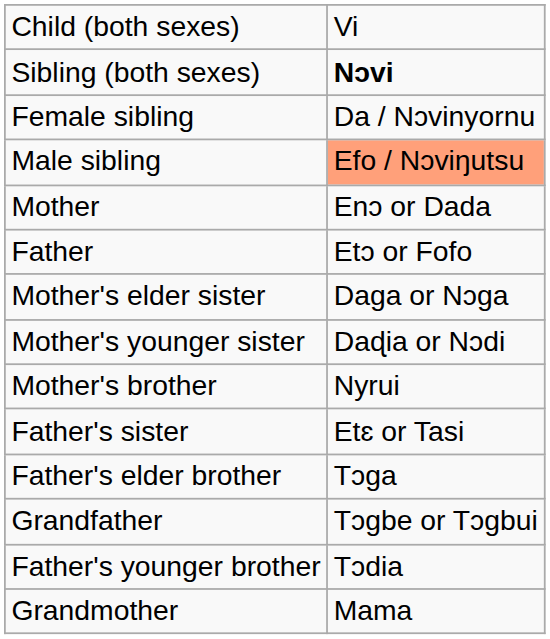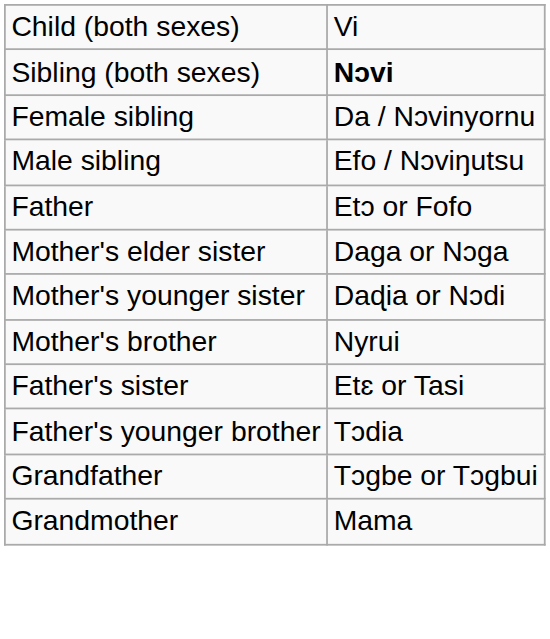Male sibling | column 2: lightsalmon background -> no background
- row: Mother | Enɔ or Dada
- row: Father's elder brother | Tɔga
rows swapped: Father's younger brother <-> Grandfather
